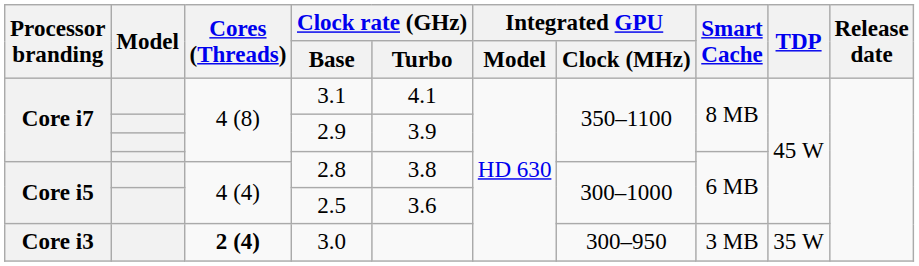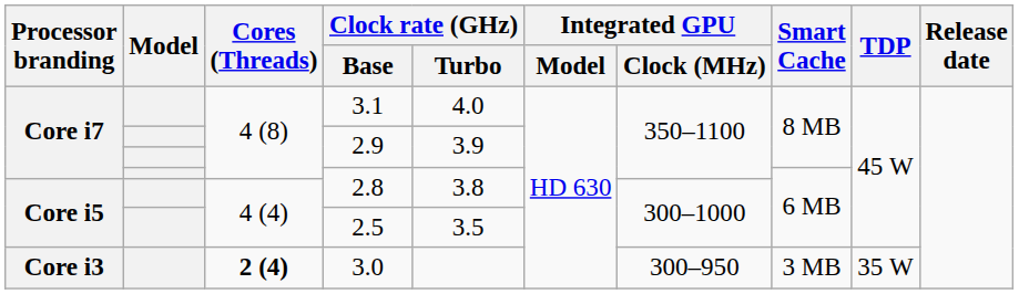3.1 | Clock rate (GHz) / Turbo: 4.1 -> 4.0
2.5 | Clock rate (GHz) / Turbo: 3.6 -> 3.5
